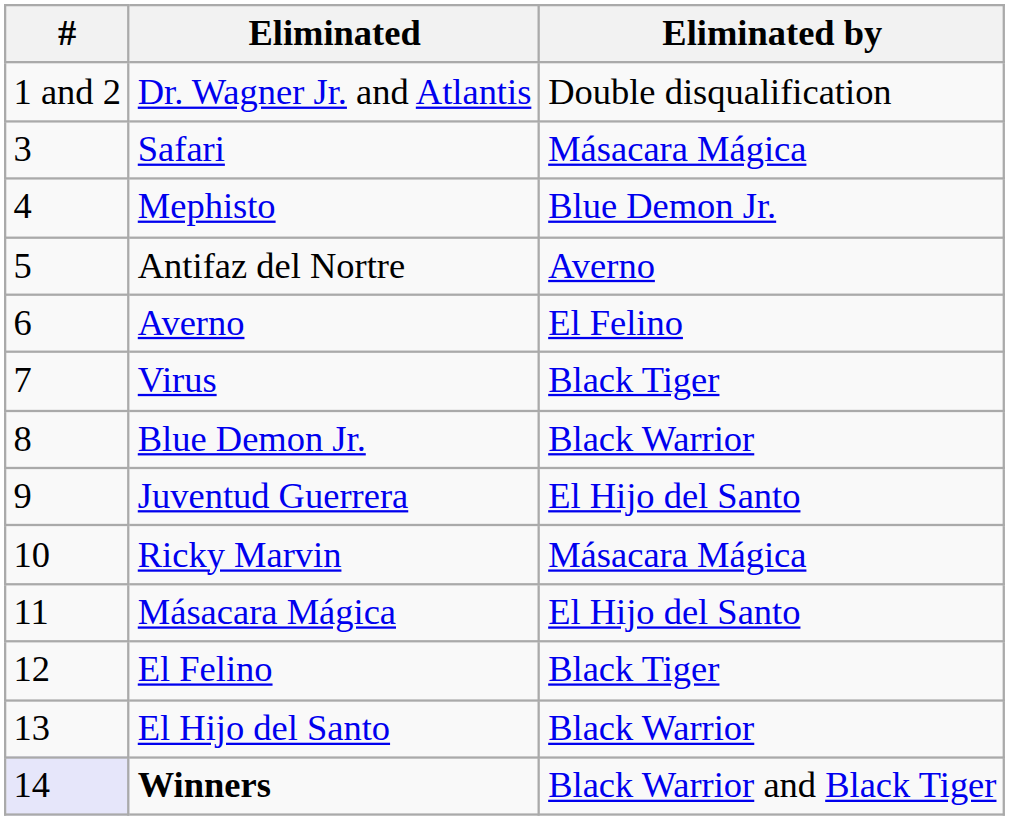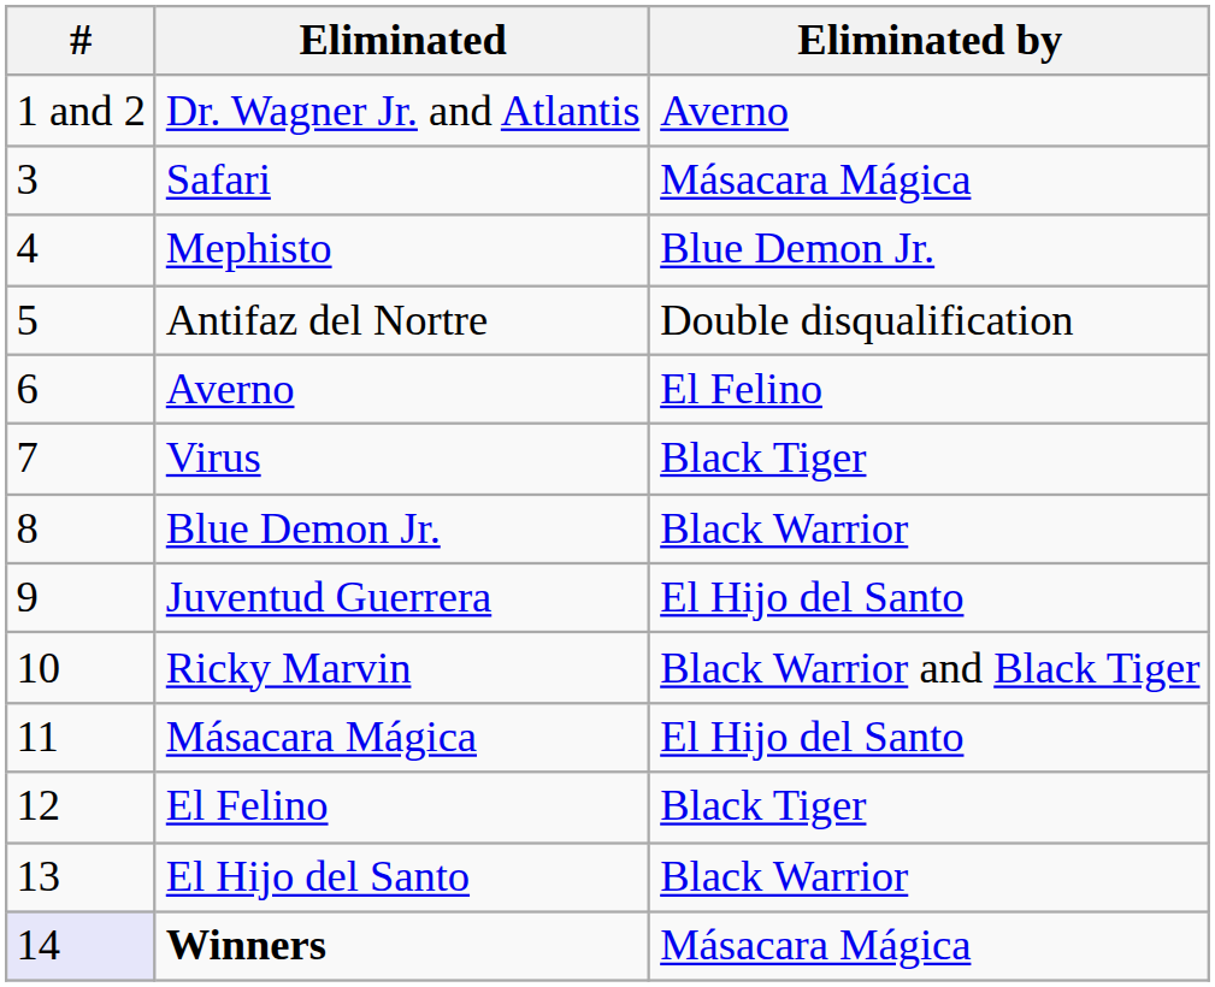Dr. Wagner Jr. and Atlantis | Eliminated by: Double disqualification -> Averno
Antifaz del Nortre | Eliminated by: Averno -> Double disqualification
Ricky Marvin | Eliminated by: Másacara Mágica -> Black Warrior and Black Tiger
Winners | Eliminated by: Black Warrior and Black Tiger -> Másacara Mágica
